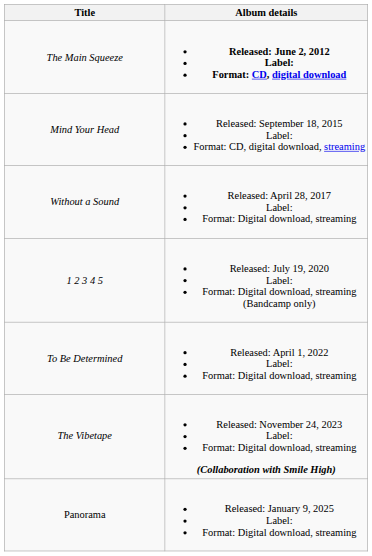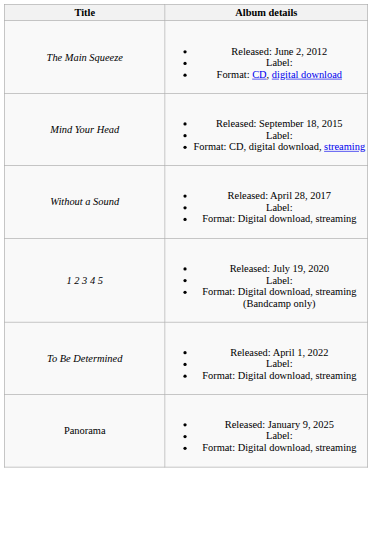The Main Squeeze | Album details: bold -> normal
- row: The Vibetape | Released: November 24, 2023 Label: Format: Digital download, streaming (Collaboration with Smile High)
